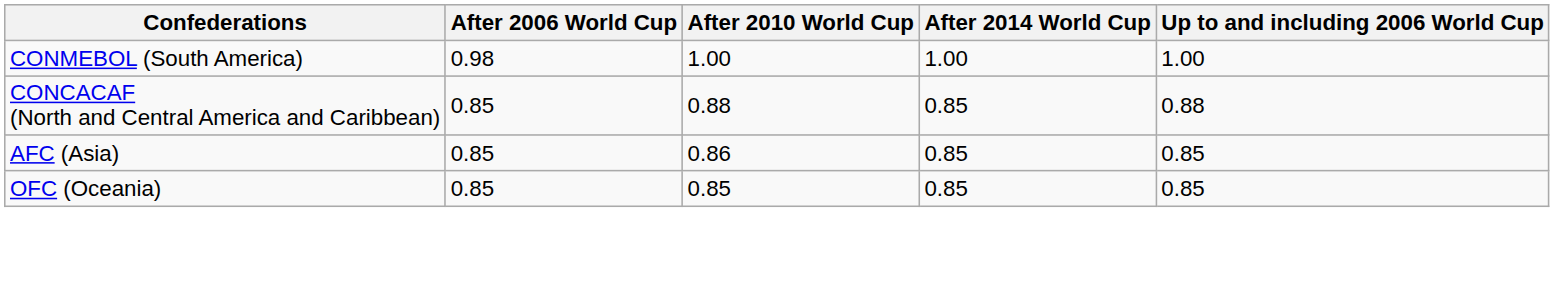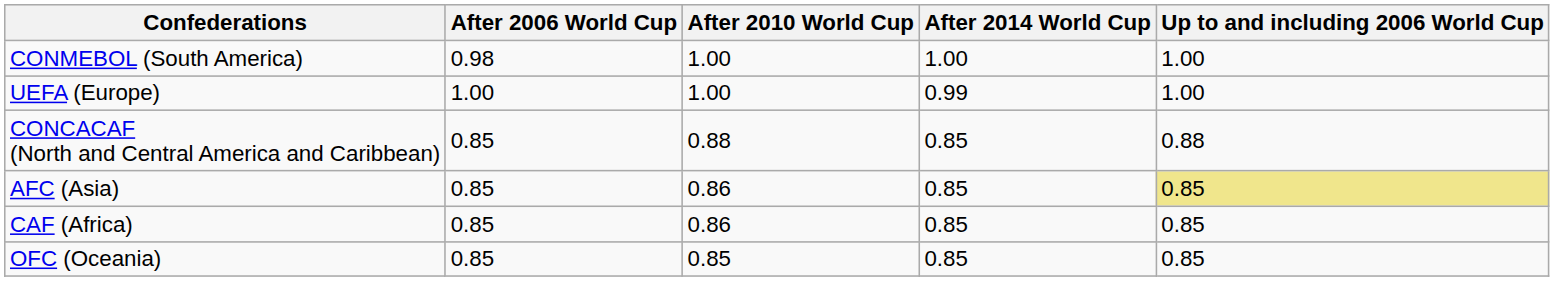+ row: UEFA (Europe) | 1.00 | 1.00 | 0.99 | 1.00
AFC (Asia) | Up to and including 2006 World Cup: no background -> khaki background
+ row: CAF (Africa) | 0.85 | 0.86 | 0.85 | 0.85
